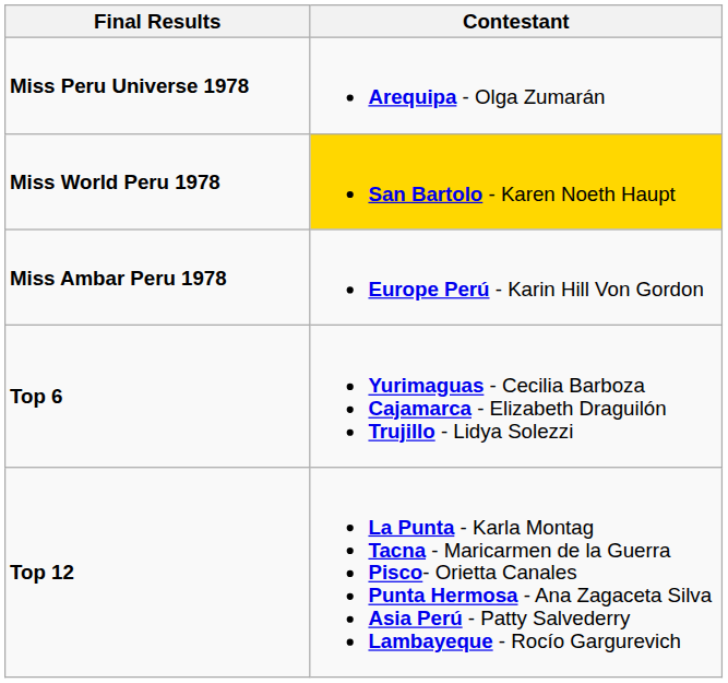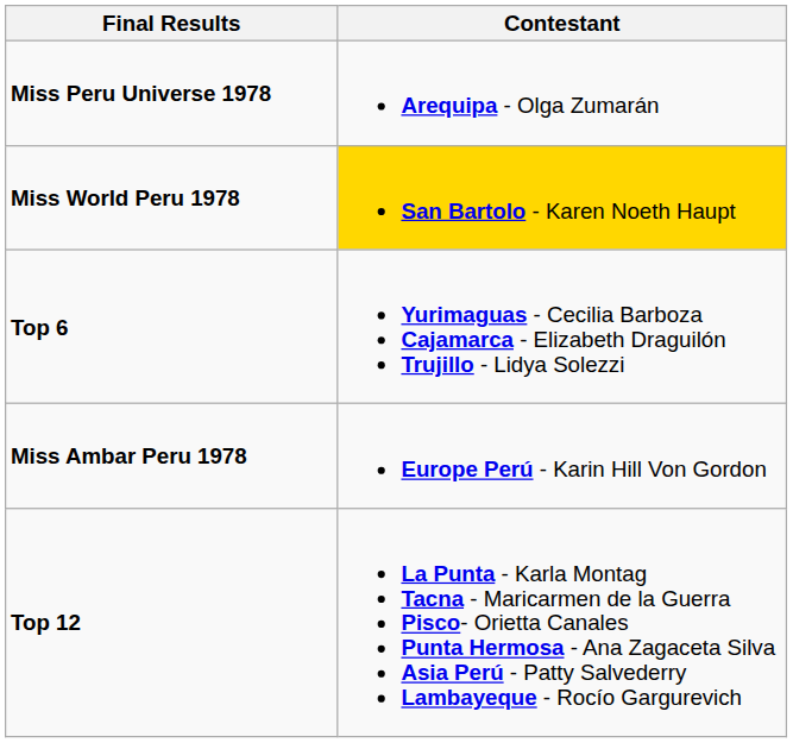rows swapped: Miss Ambar Peru 1978 <-> Top 6
